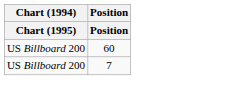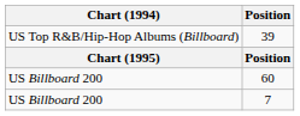+ row: US Top R&B/Hip-Hop Albums (Billboard) | 39
